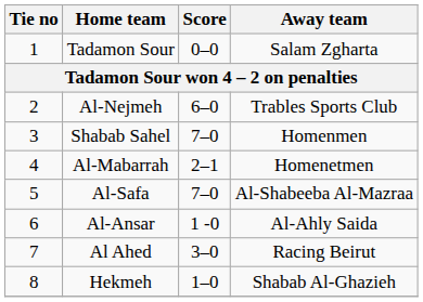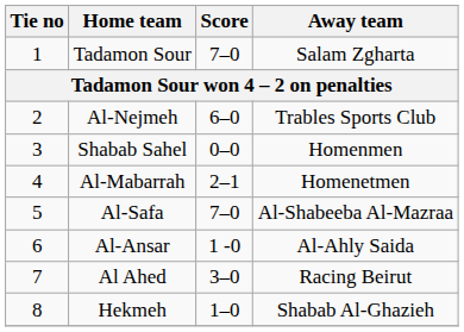Tadamon Sour | Score: 0–0 -> 7–0
Shabab Sahel | Score: 7–0 -> 0–0
